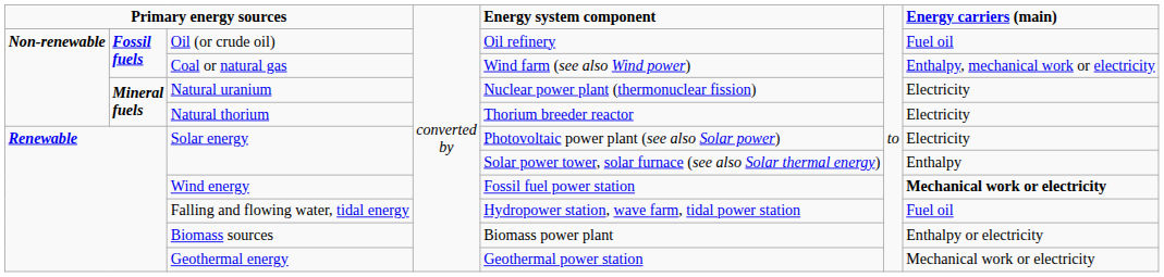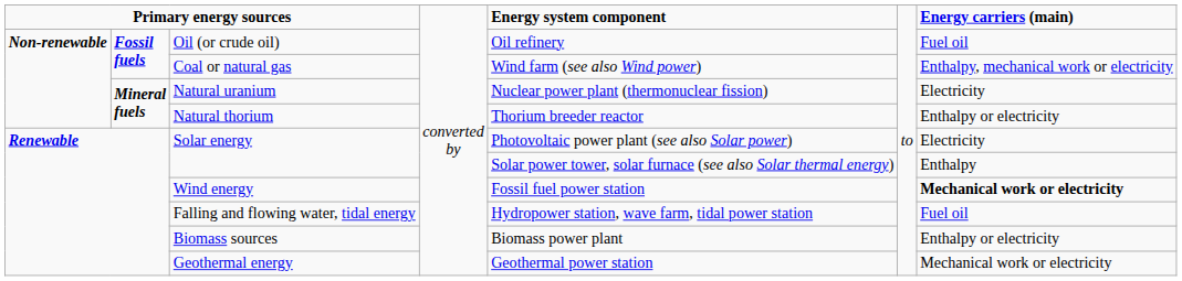Natural thorium | column 7: Electricity -> Enthalpy or electricity
